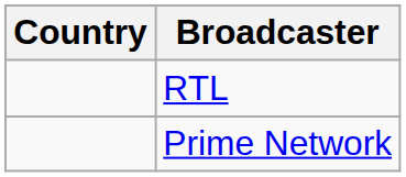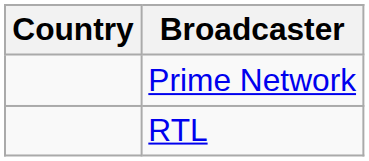rows swapped: RTL <-> Prime Network
